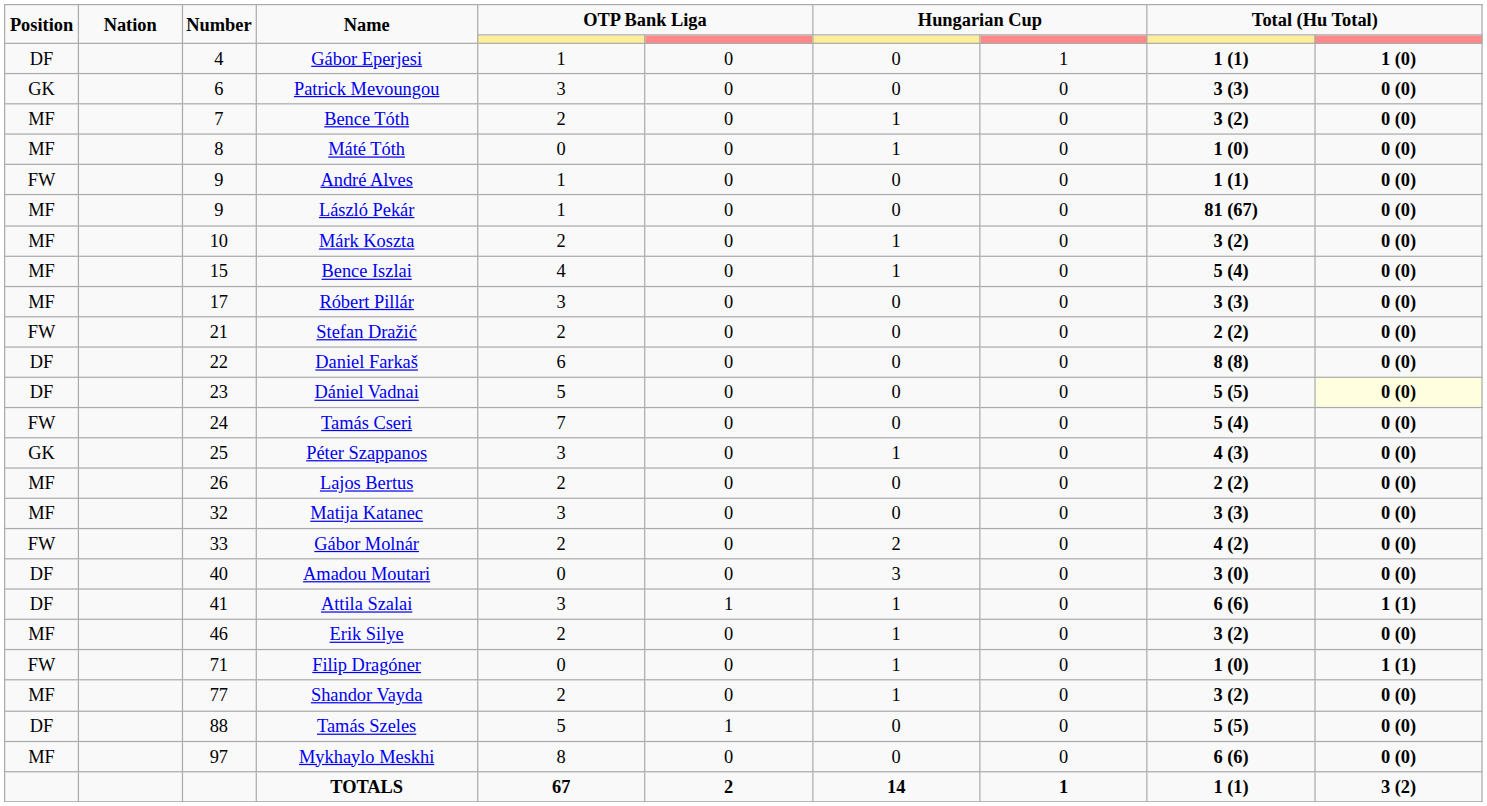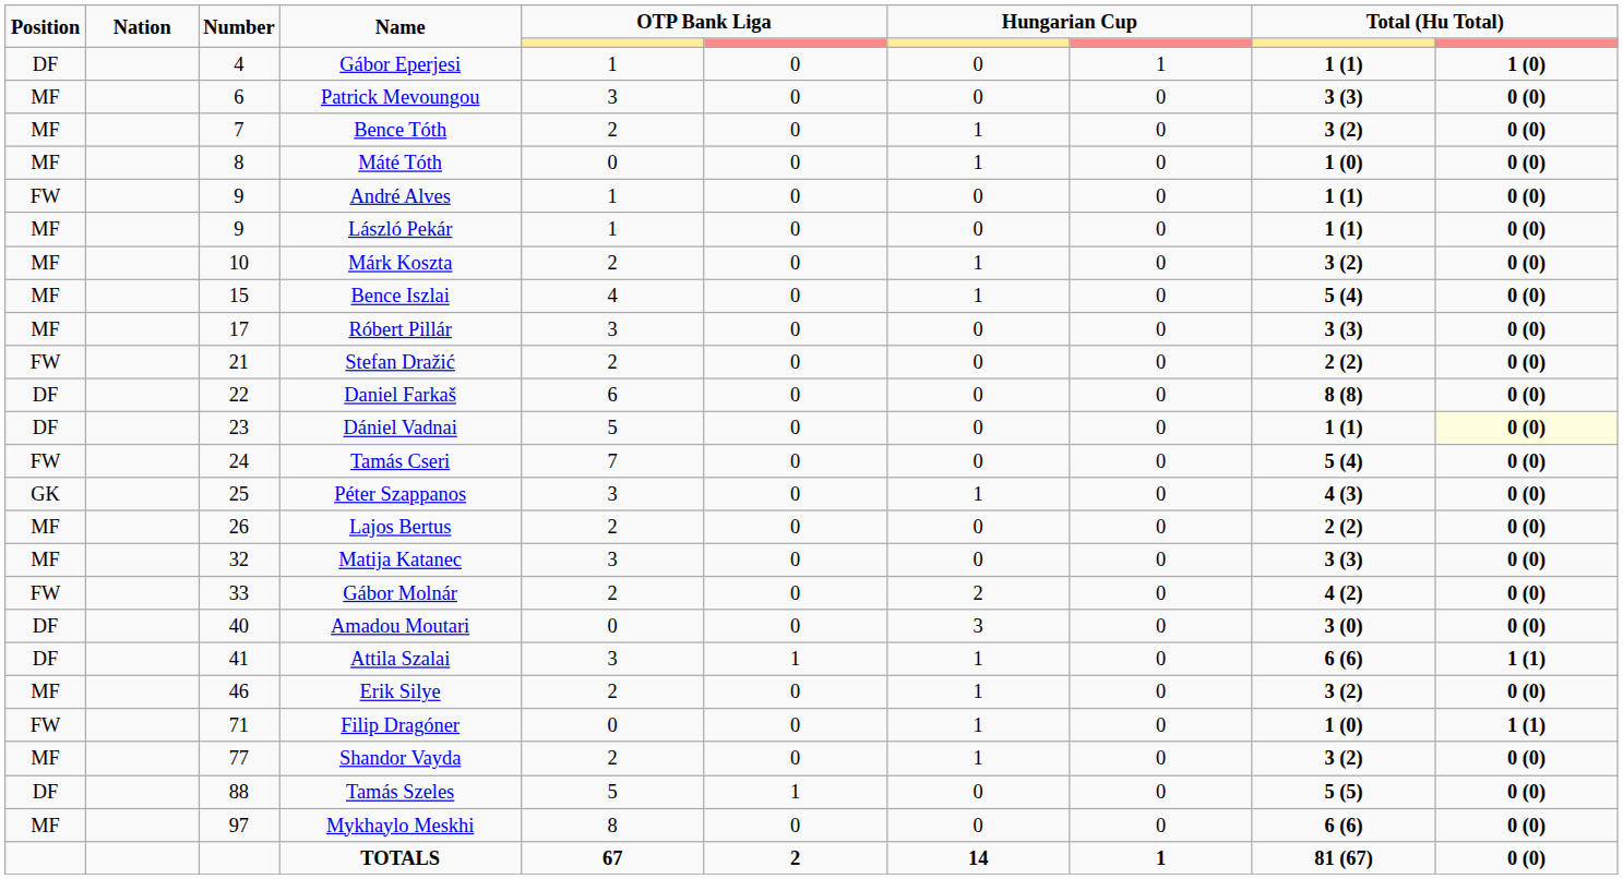Patrick Mevoungou | Position: GK -> MF
László Pekár | column 9: 81 (67) -> 1 (1)
Dániel Vadnai | column 9: 5 (5) -> 1 (1)
TOTALS | column 9: 1 (1) -> 81 (67)
TOTALS | column 10: 3 (2) -> 0 (0)
